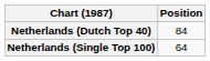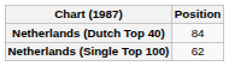Netherlands (Single Top 100) | Position: 64 -> 62
